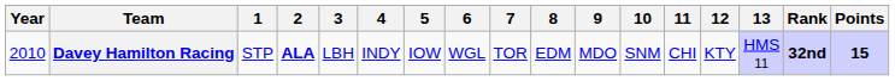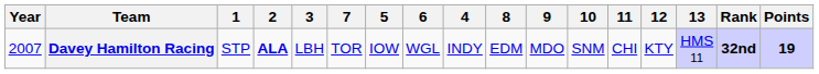columns swapped: 4 <-> 7
Davey Hamilton Racing | Year: 2010 -> 2007
Davey Hamilton Racing | Points: 15 -> 19
